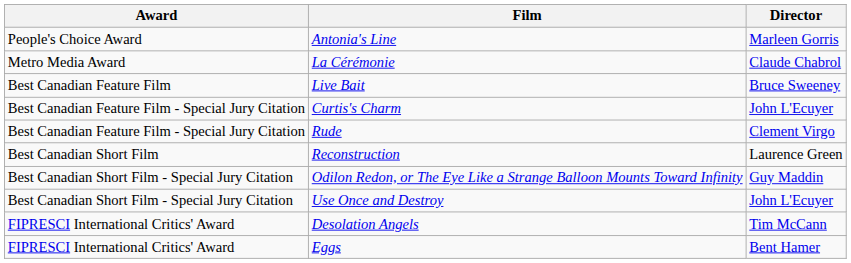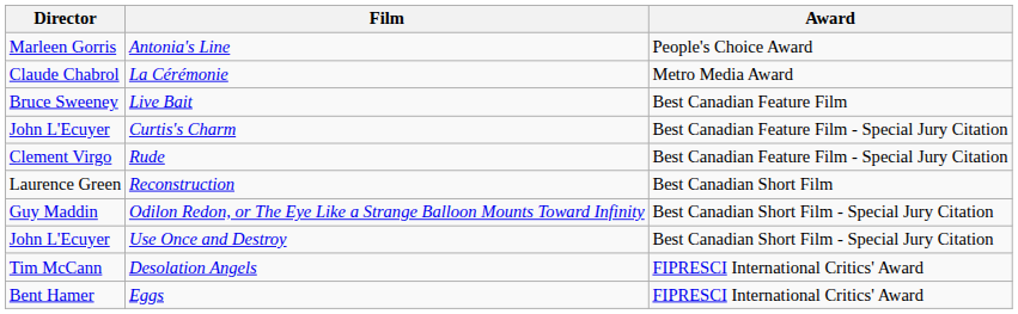columns swapped: Award <-> Director
